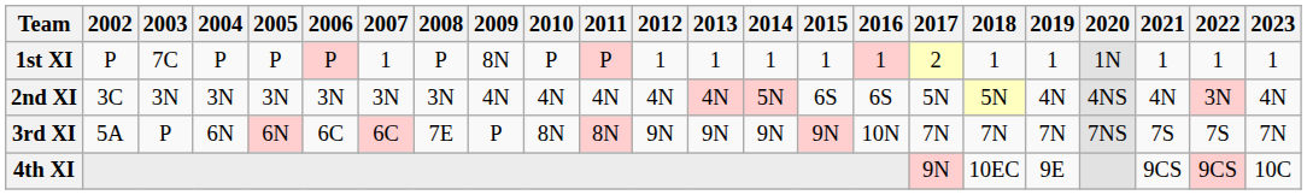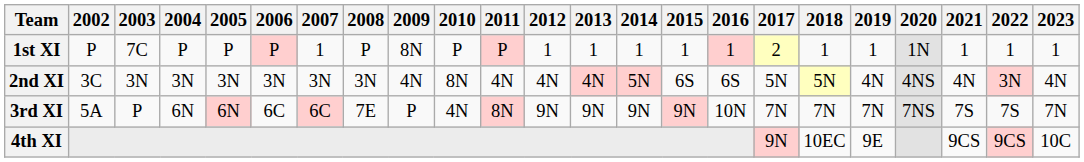2nd XI | 2010: 4N -> 8N
3rd XI | 2010: 8N -> 4N
